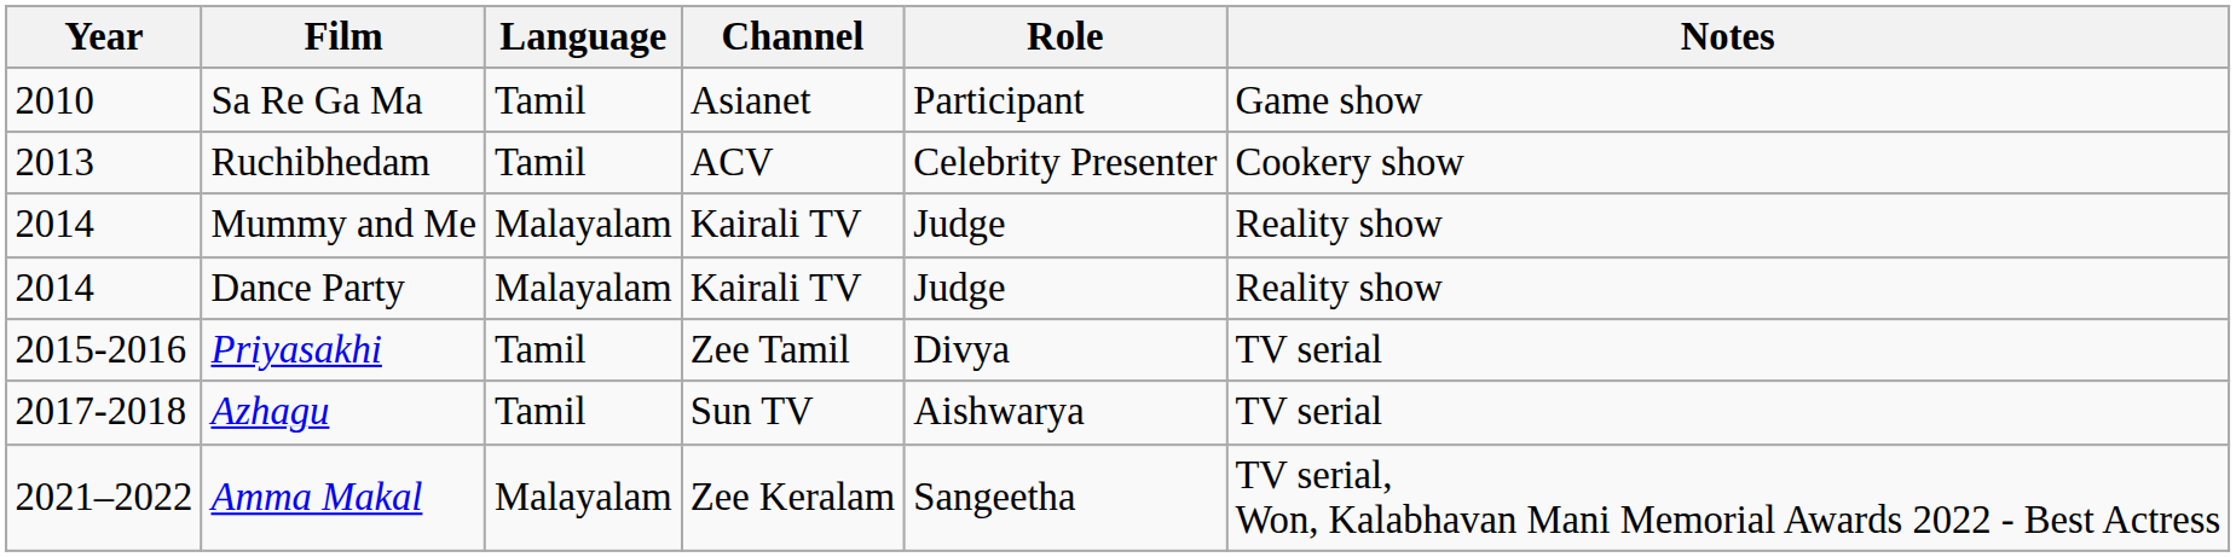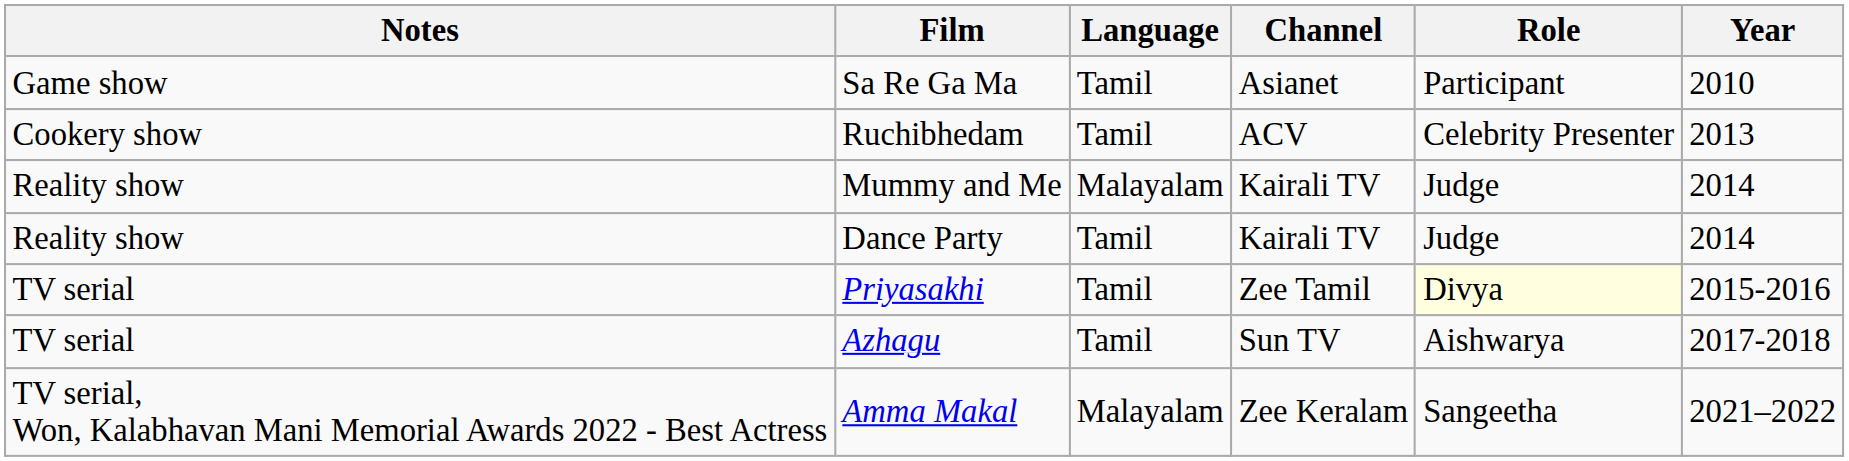columns swapped: Year <-> Notes
Dance Party | Language: Malayalam -> Tamil
Priyasakhi | Role: no background -> lightyellow background
